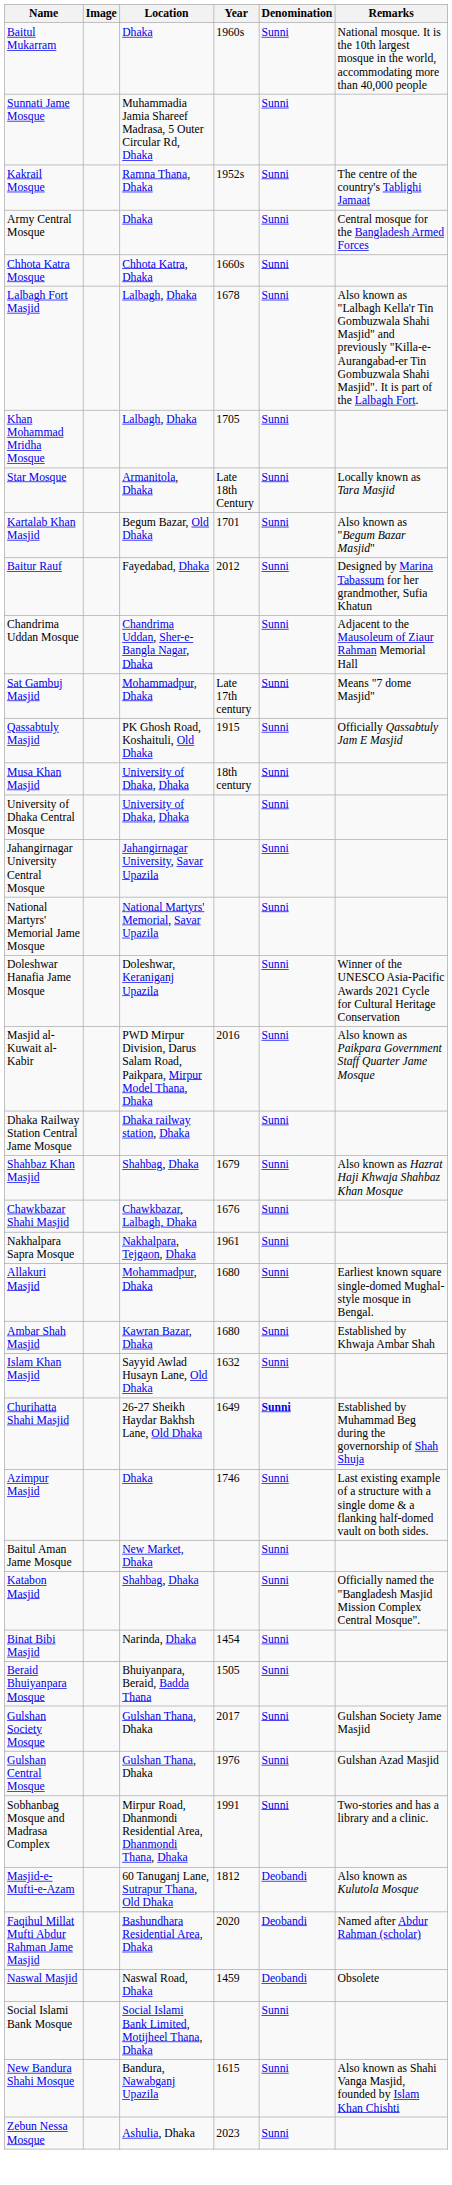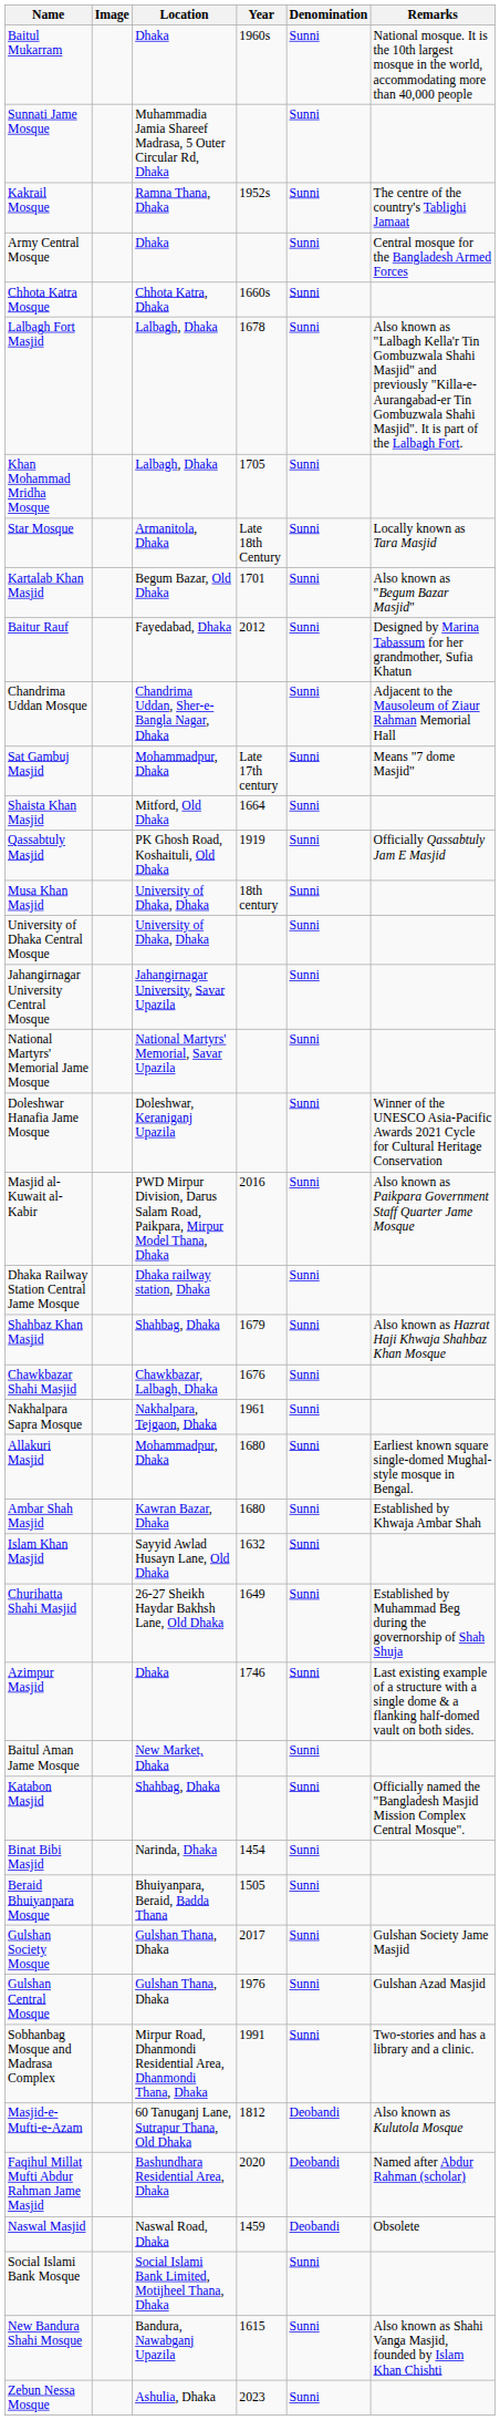+ row: Shaista Khan Masjid | Mitford, Old Dhaka | 1664 | Sunni
Qassabtuly Masjid | Year: 1915 -> 1919
Churihatta Shahi Masjid | Denomination: bold -> normal
